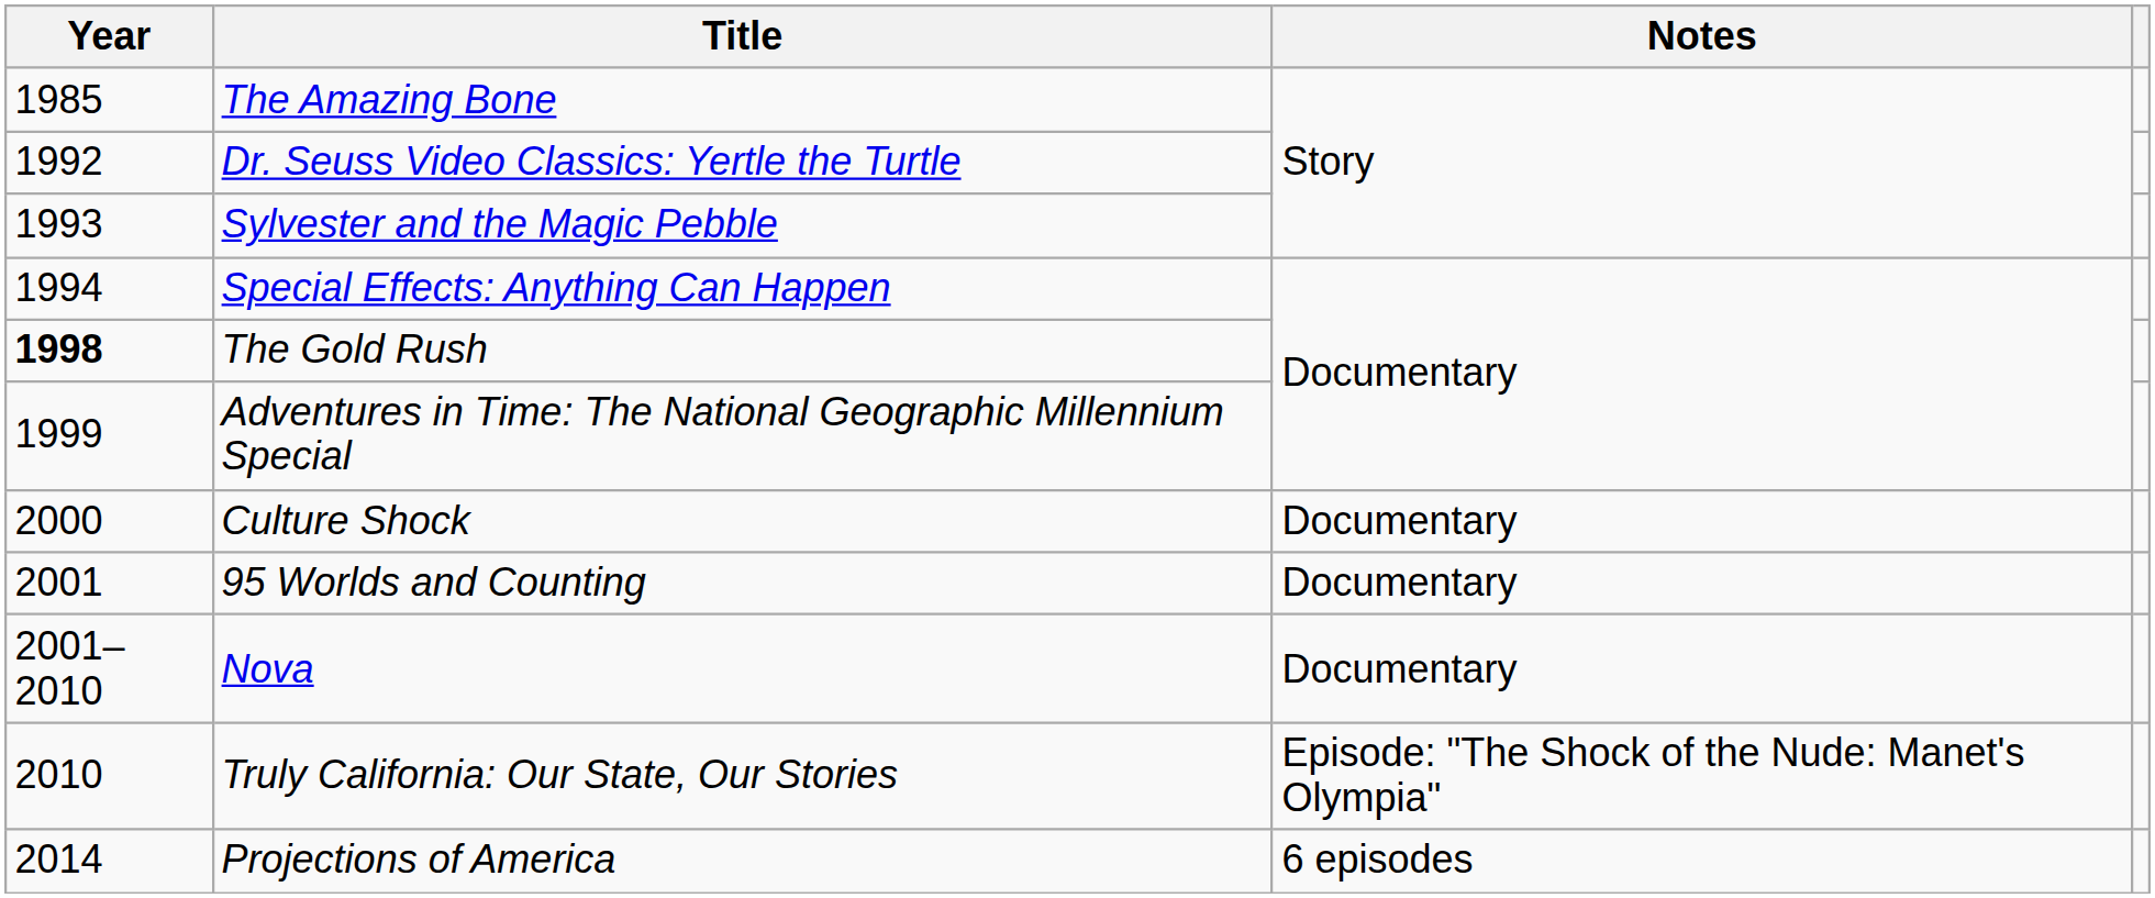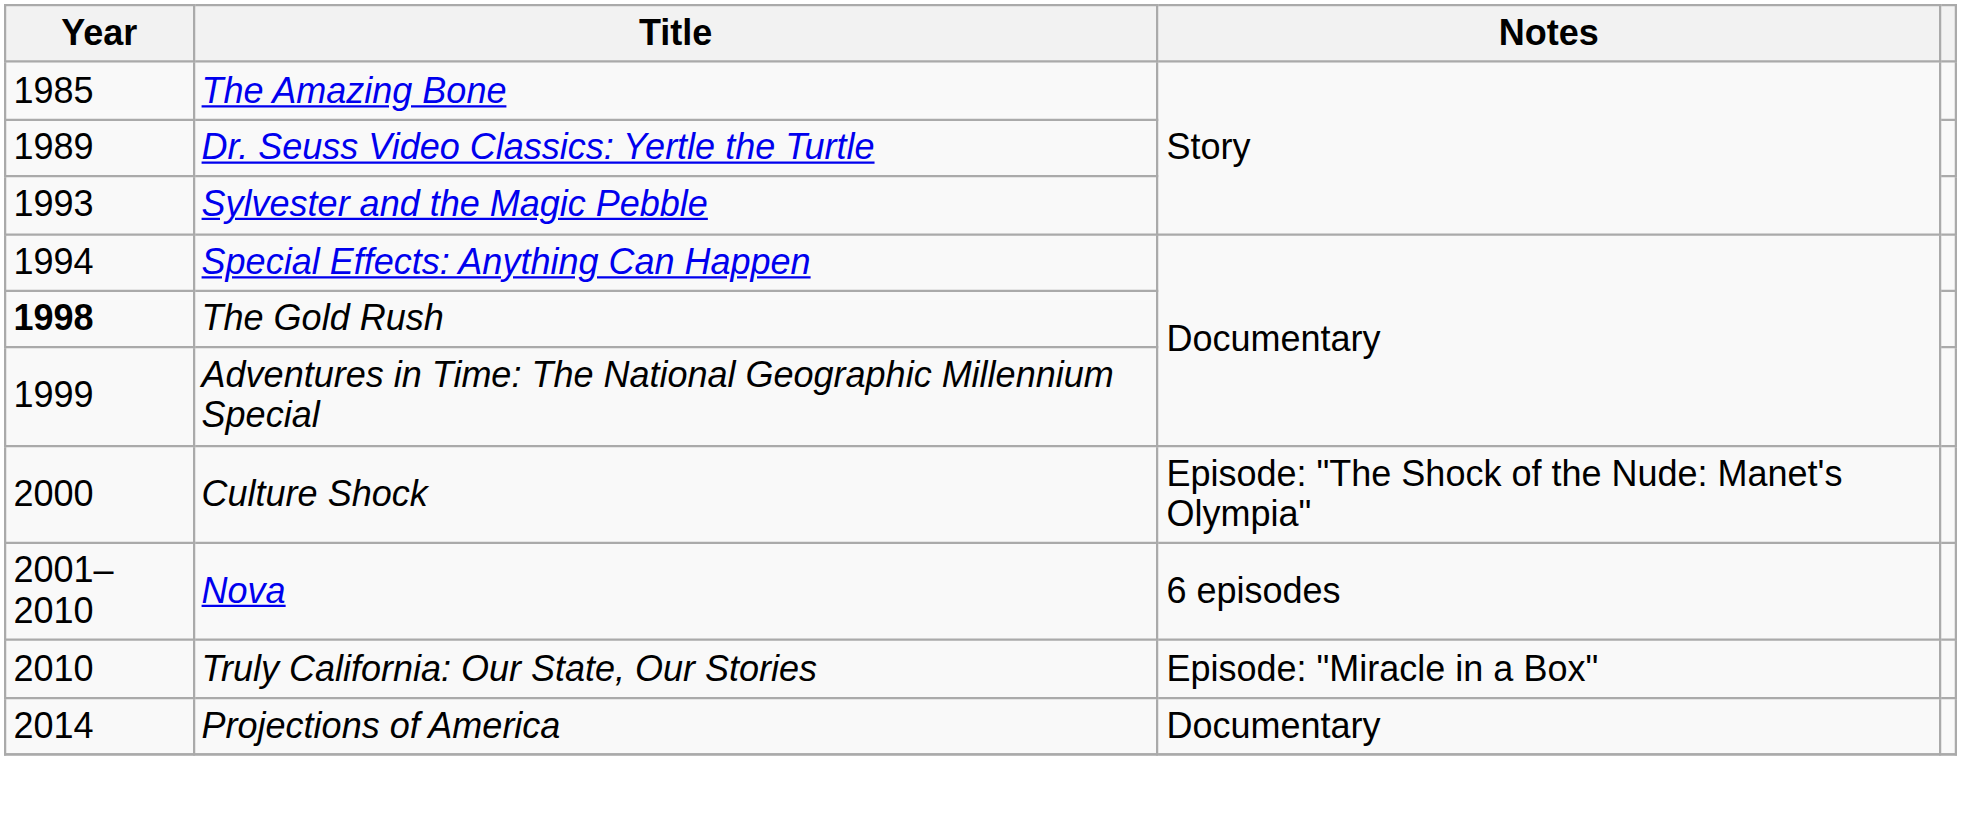Dr. Seuss Video Classics: Yertle the Turtle | Year: 1992 -> 1989
Culture Shock | Notes: Documentary -> Episode: "The Shock of the Nude: Manet's Olympia"
- row: 2001 | 95 Worlds and Counting | Documentary
Nova | Notes: Documentary -> 6 episodes
Truly California: Our State, Our Stories | Notes: Episode: "The Shock of the Nude: Manet's Olympia" -> Episode: "Miracle in a Box"
Projections of America | Notes: 6 episodes -> Documentary
